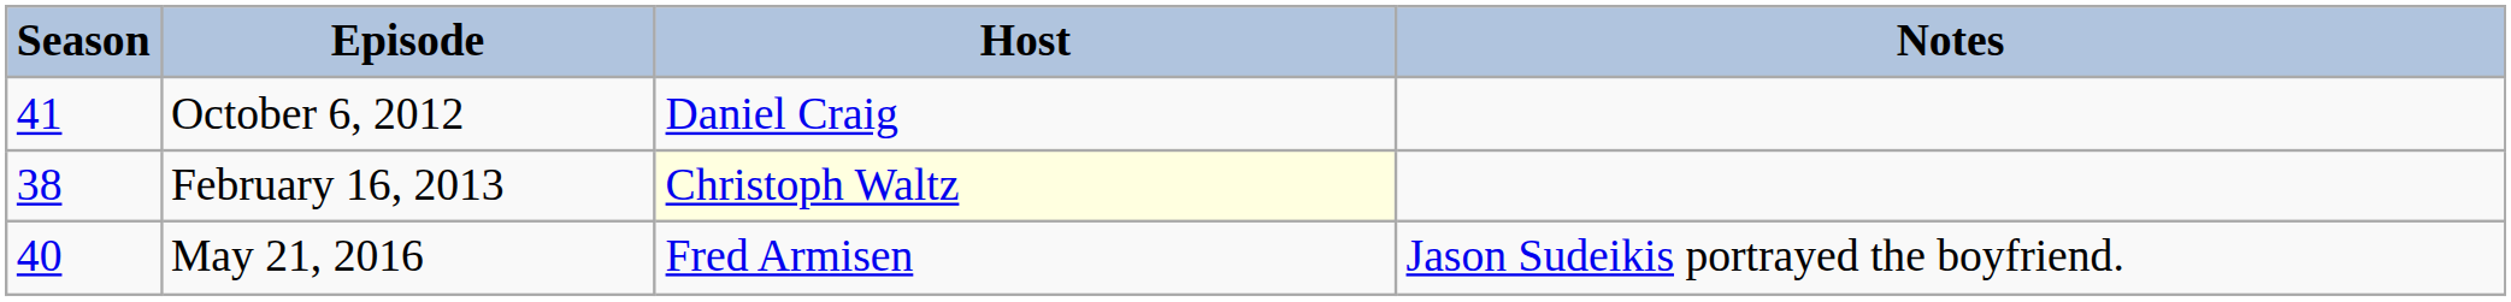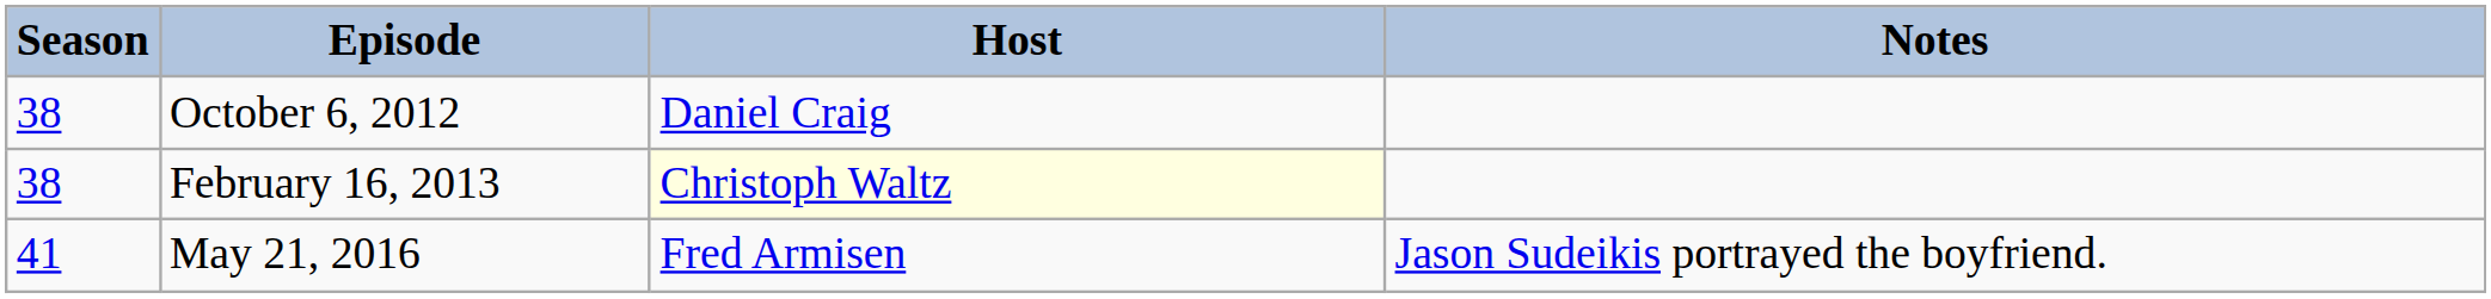October 6, 2012 | Season: 41 -> 38
May 21, 2016 | Season: 40 -> 41
